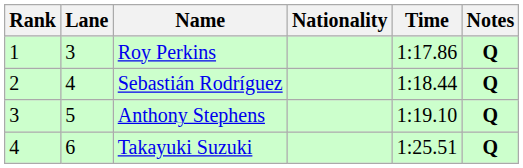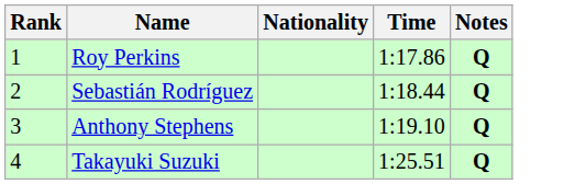- column: Lane | 3 | 4 | 5 | 6
